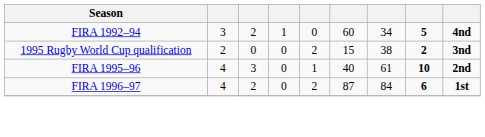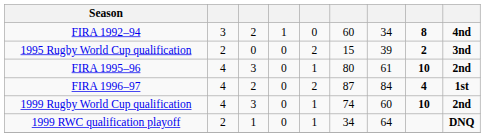FIRA 1992–94 | column 8: 5 -> 8
1995 Rugby World Cup qualification | column 7: 38 -> 39
FIRA 1995–96 | column 6: 40 -> 80
FIRA 1996–97 | column 8: 6 -> 4
+ row: 1999 Rugby World Cup qualification | 4 | 3 | 0 | 1 | 74 | 60 | 10 | 2nd
+ row: 1999 RWC qualification playoff | 2 | 1 | 0 | 1 | 34 | 64 | DNQ
